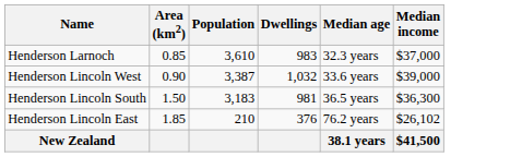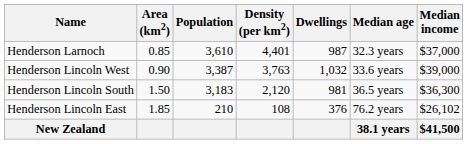+ column: Density (per km2) | 4,401 | 3,763 | 2,120 | 108
Henderson Larnoch | Dwellings: 983 -> 987
